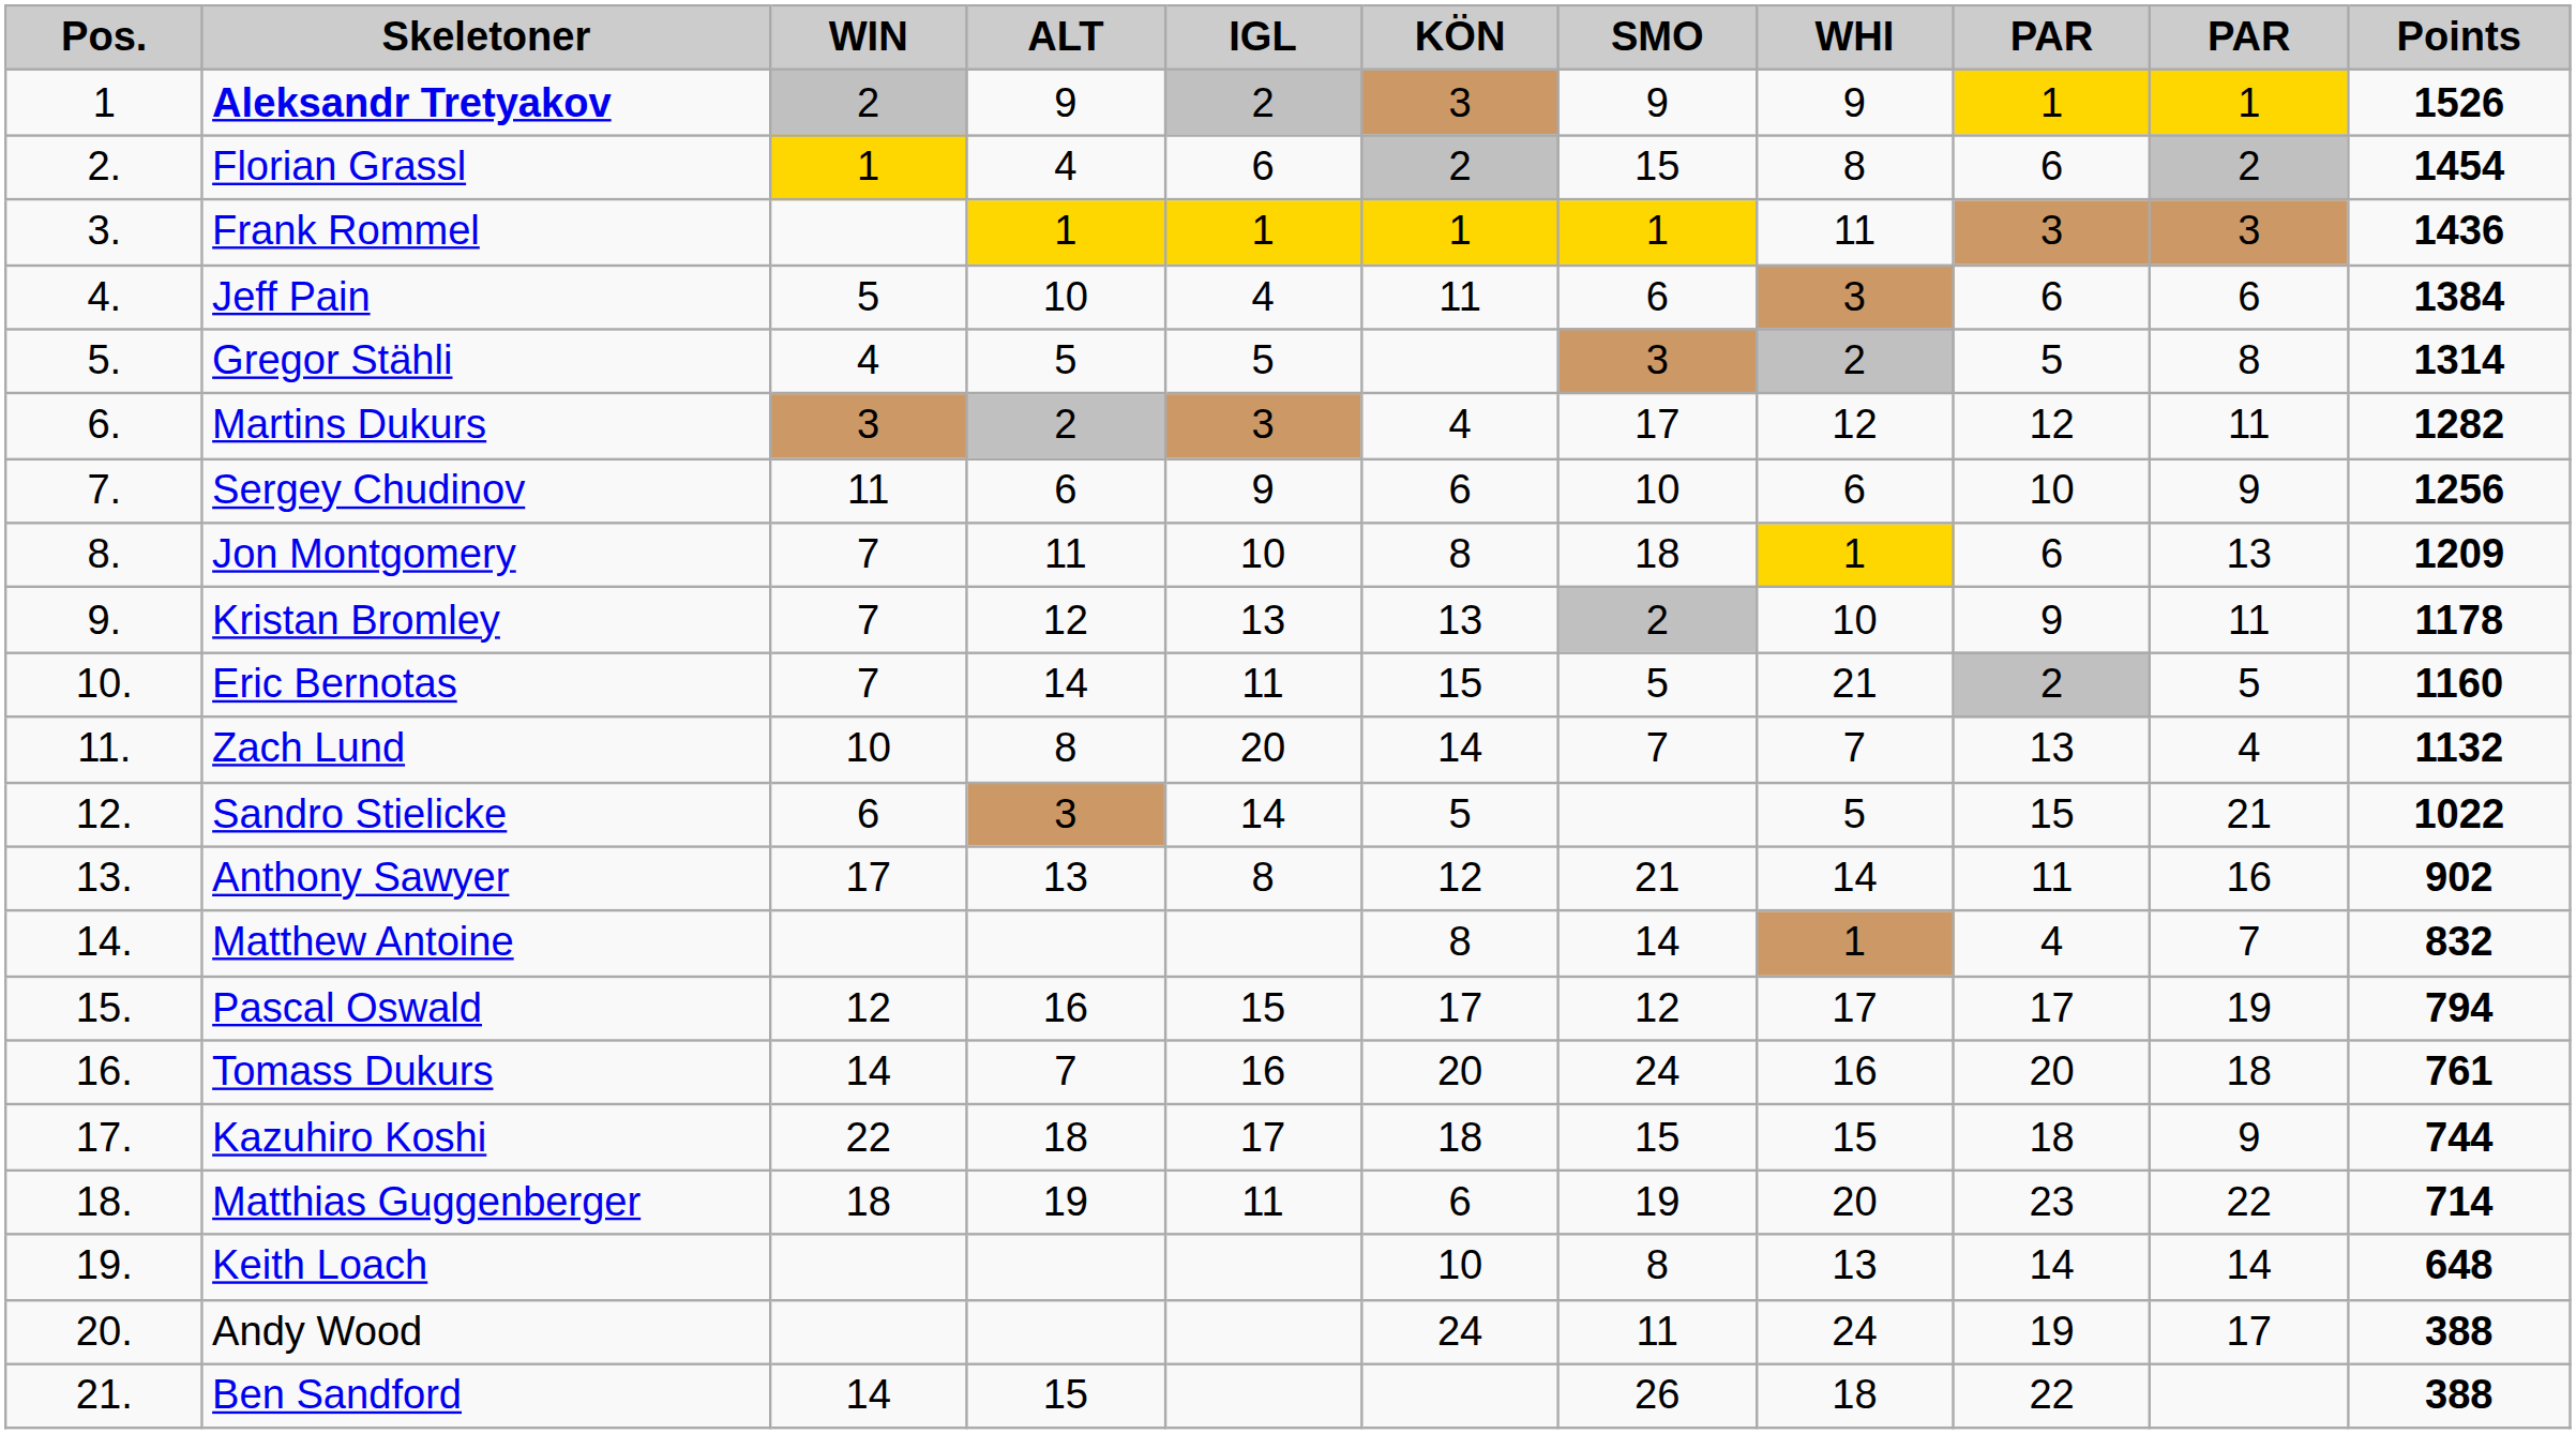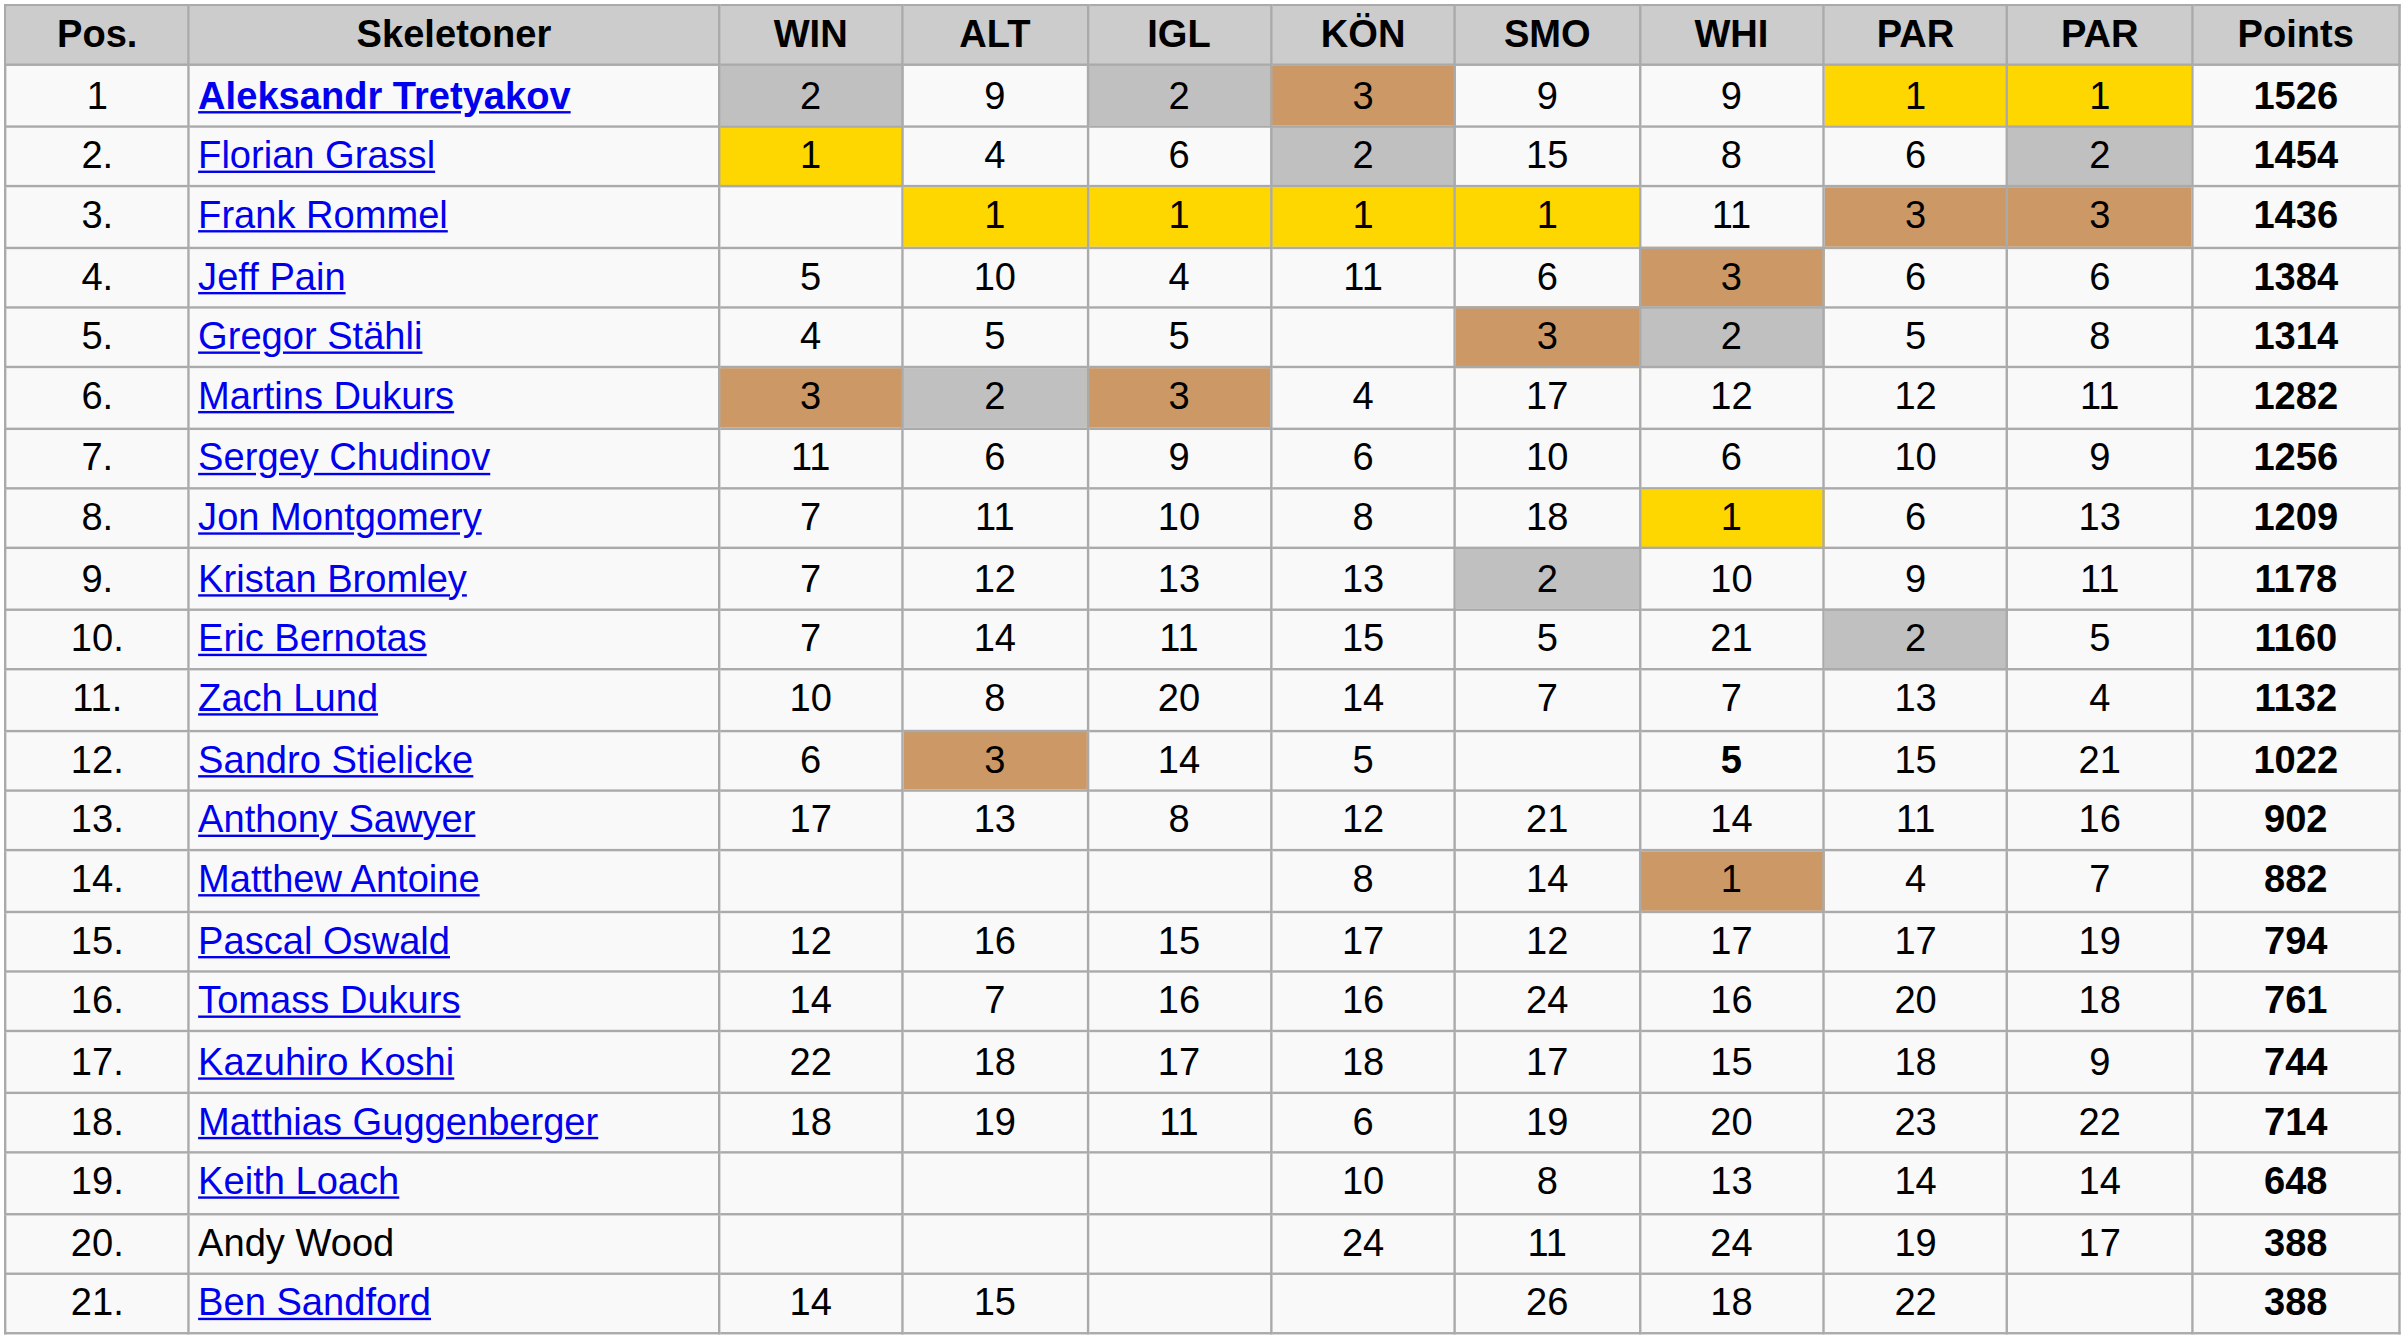Sandro Stielicke | WHI: normal -> bold
Matthew Antoine | Points: 832 -> 882
Tomass Dukurs | KÖN: 20 -> 16
Kazuhiro Koshi | SMO: 15 -> 17
